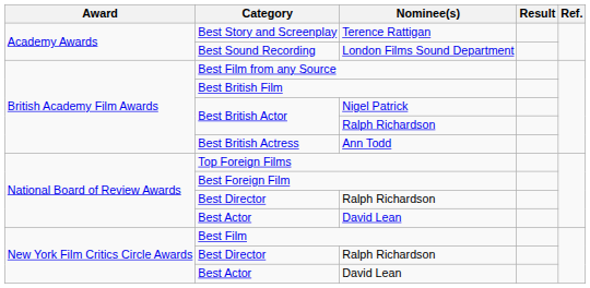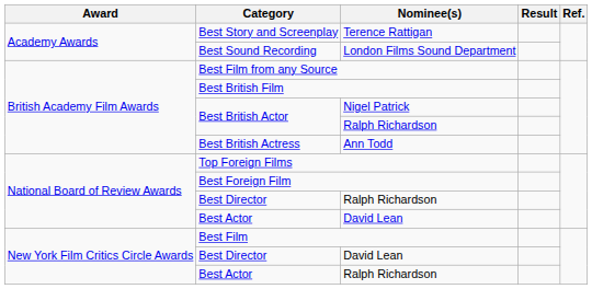New York Film Critics Circle Awards / Best Director | Nominee(s): Ralph Richardson -> David Lean
New York Film Critics Circle Awards / Best Actor | Nominee(s): David Lean -> Ralph Richardson
